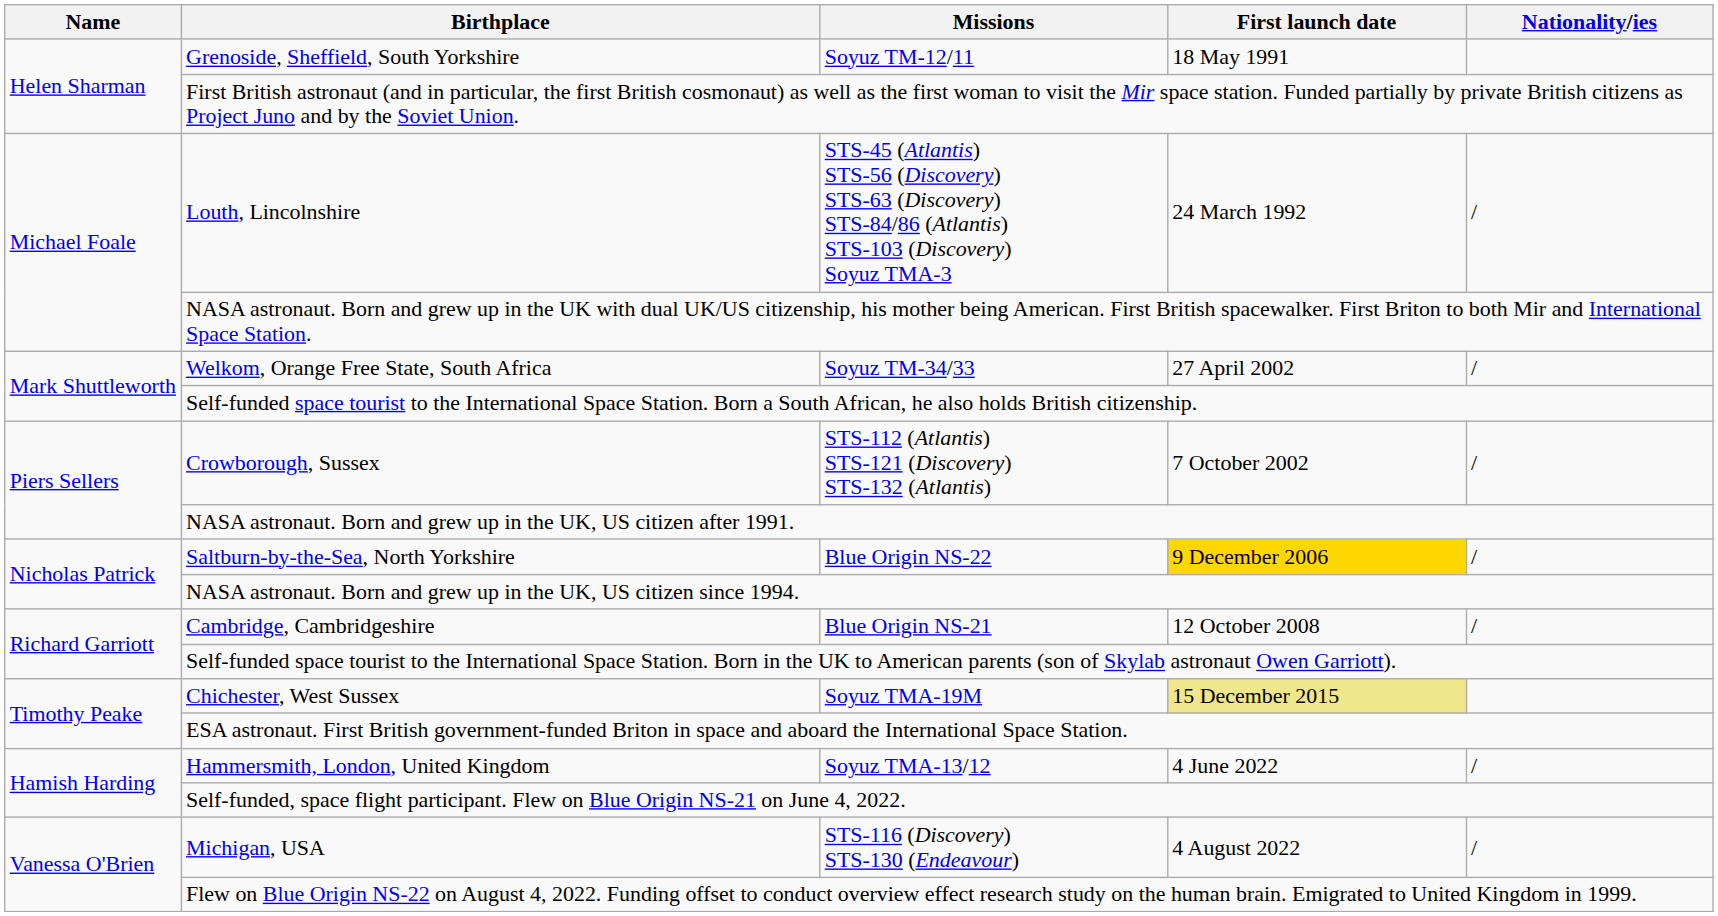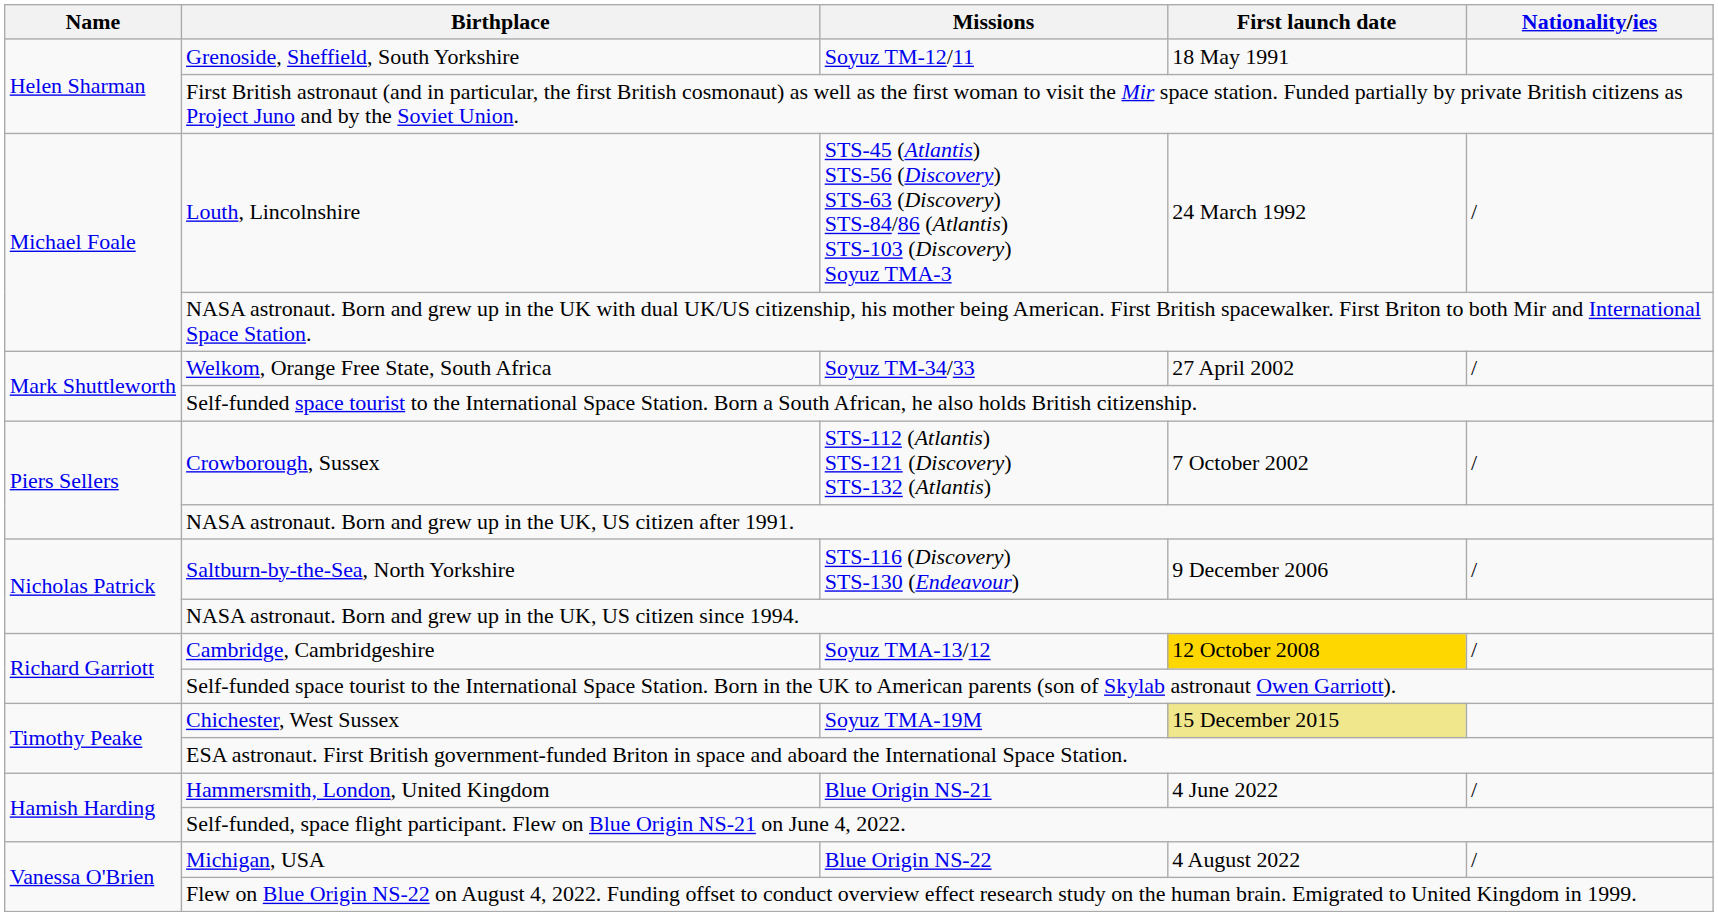Saltburn-by-the-Sea, North Yorkshire | Missions: Blue Origin NS-22 -> STS-116 (Discovery) STS-130 (Endeavour)
Saltburn-by-the-Sea, North Yorkshire | First launch date: gold background -> no background
Cambridge, Cambridgeshire | Missions: Blue Origin NS-21 -> Soyuz TMA-13/12
Cambridge, Cambridgeshire | First launch date: no background -> gold background
Hammersmith, London, United Kingdom | Missions: Soyuz TMA-13/12 -> Blue Origin NS-21
Michigan, USA | Missions: STS-116 (Discovery) STS-130 (Endeavour) -> Blue Origin NS-22
